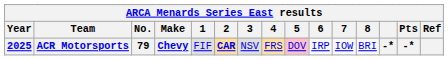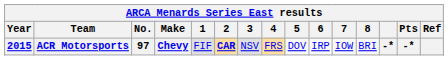ACR Motorsports | Year: 2025 -> 2015
ACR Motorsports | No.: 79 -> 97
ACR Motorsports | 5: pink background -> no background
